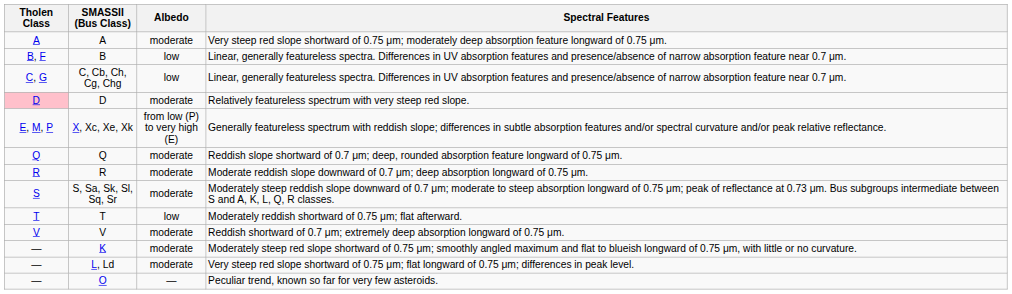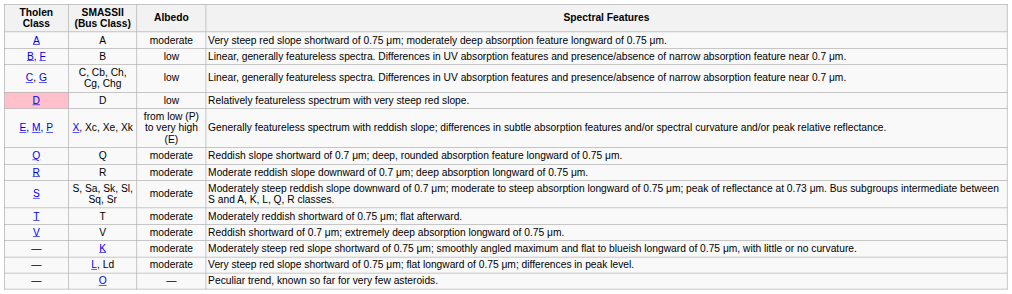Relatively featureless spectrum with very steep red slope. | Albedo: moderate -> low
Moderately reddish shortward of 0.75 μm; flat afterward. | Albedo: low -> moderate
